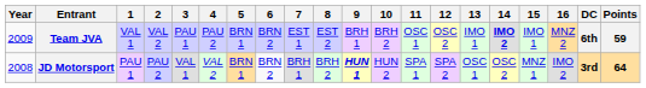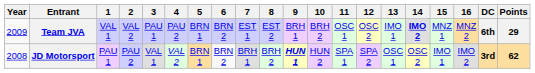Team JVA | 15: IMO 1 -> MNZ 1
Team JVA | Points: 59 -> 29
JD Motorsport | 15: MNZ 1 -> IMO 1
JD Motorsport | Points: 64 -> 62
